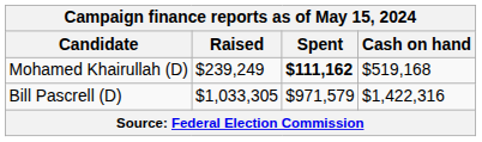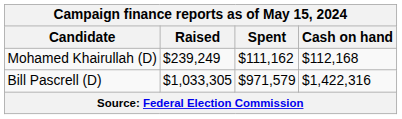Mohamed Khairullah (D) | Spent: bold -> normal
Mohamed Khairullah (D) | Cash on hand: $519,168 -> $112,168
